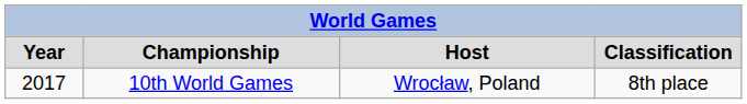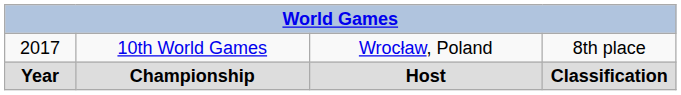rows swapped: Year <-> 2017
